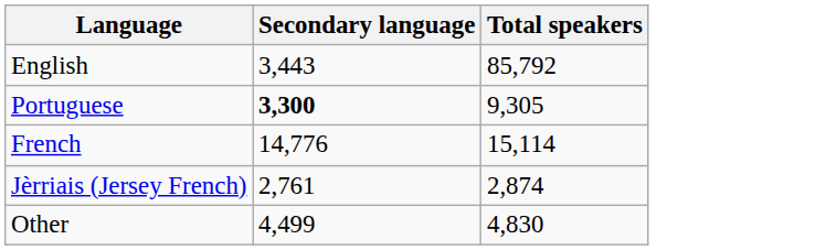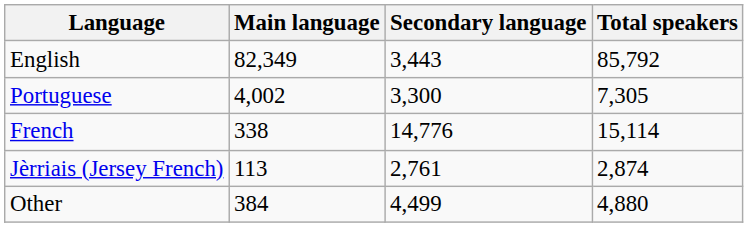+ column: Main language | 82,349 | 4,002 | 338 | 113 | 384
Portuguese | Secondary language: bold -> normal
Portuguese | Total speakers: 9,305 -> 7,305
Other | Total speakers: 4,830 -> 4,880
